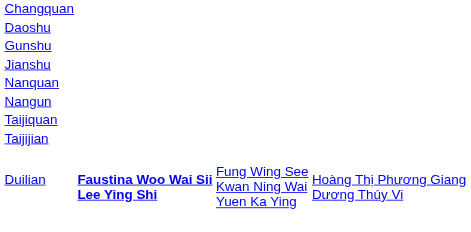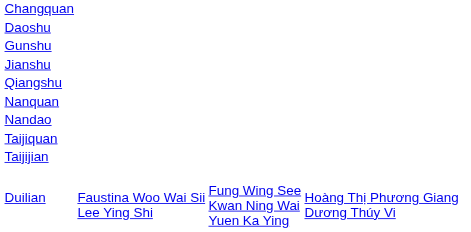+ row: Qiangshu
+ row: Nandao
- row: Nangun
Duilian | column 2: bold -> normal
